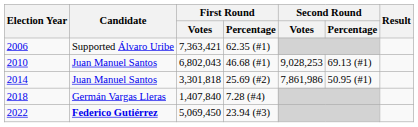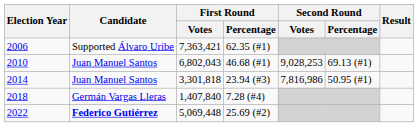2014 | First Round / Percentage: 25.69 (#2) -> 23.94 (#3)
2014 | Second Round / Votes: 7,861,986 -> 7,816,986
2022 | First Round / Votes: 5,069,450 -> 5,069,448
2022 | First Round / Percentage: 23.94 (#3) -> 25.69 (#2)
